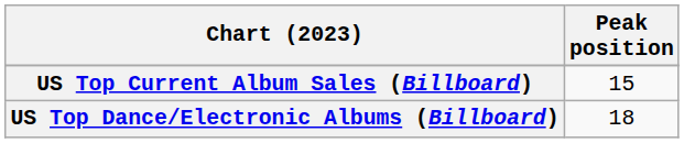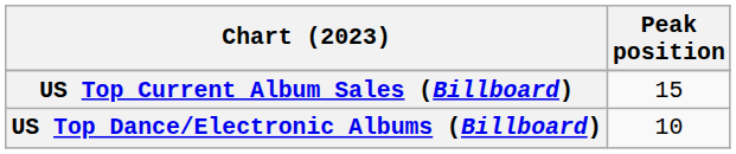US Top Dance/Electronic Albums (Billboard) | Peak position: 18 -> 10
